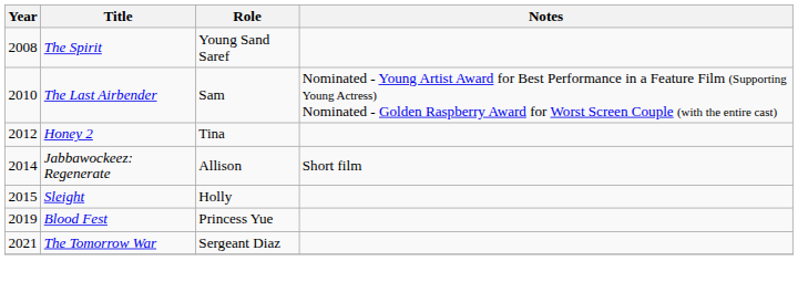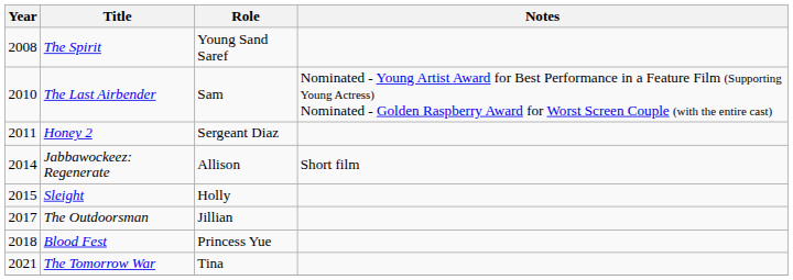Honey 2 | Year: 2012 -> 2011
Honey 2 | Role: Tina -> Sergeant Diaz
+ row: 2017 | The Outdoorsman | Jillian
Blood Fest | Year: 2019 -> 2018
The Tomorrow War | Role: Sergeant Diaz -> Tina
